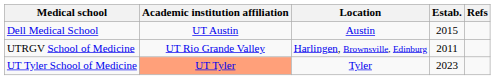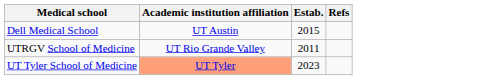- column: Location | Austin | Harlingen, Brownsville, Edinburg | Tyler
